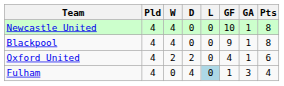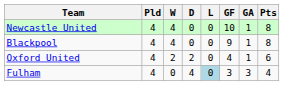Fulham | GF: 1 -> 3
